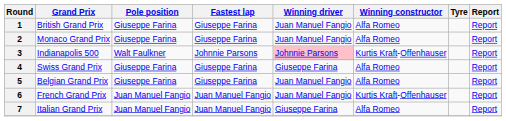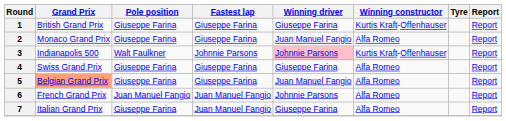1 | Winning driver: Juan Manuel Fangio -> Giuseppe Farina
1 | Winning constructor: Alfa Romeo -> Kurtis Kraft-Offenhauser
5 | Grand Prix: no background -> lightsalmon background
6 | Winning driver: Juan Manuel Fangio -> Johnnie Parsons
6 | Winning constructor: Kurtis Kraft-Offenhauser -> Alfa Romeo
7 | Pole position: Juan Manuel Fangio -> Giuseppe Farina
